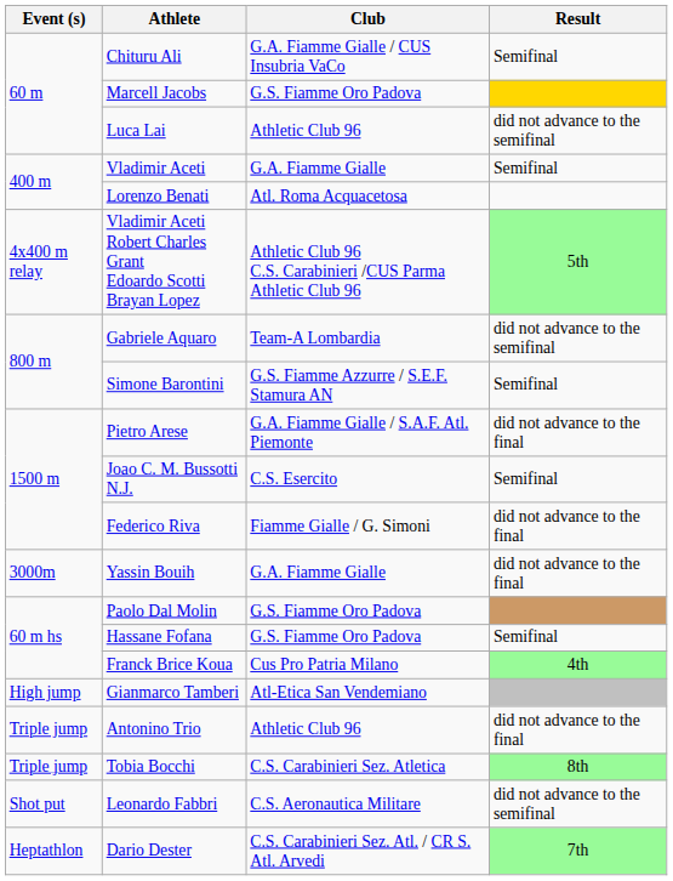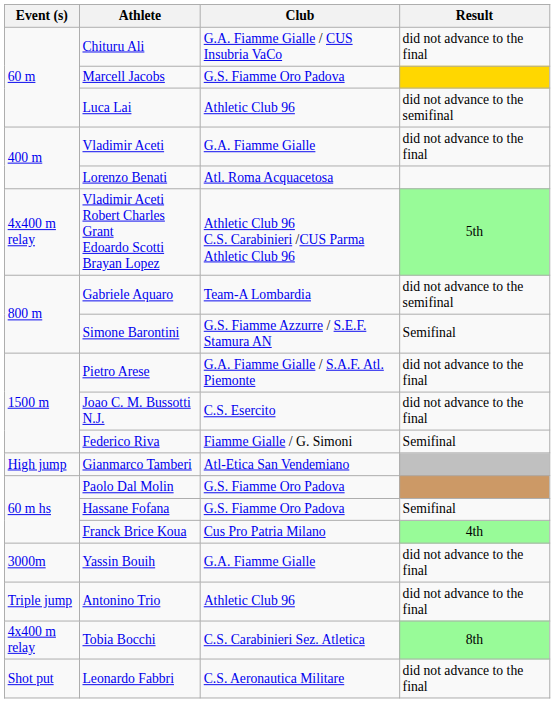Chituru Ali | Result: Semifinal -> did not advance to the final
Vladimir Aceti | Result: Semifinal -> did not advance to the final
Joao C. M. Bussotti N.J. | Result: Semifinal -> did not advance to the final
Federico Riva | Result: did not advance to the final -> Semifinal
rows swapped: Yassin Bouih <-> Gianmarco Tamberi
Tobia Bocchi | Event (s): Triple jump -> 4x400 m relay
Leonardo Fabbri | Result: did not advance to the semifinal -> did not advance to the final
- row: Heptathlon | Dario Dester | C.S. Carabinieri Sez. Atl. / CR S. Atl. Arvedi | 7th
